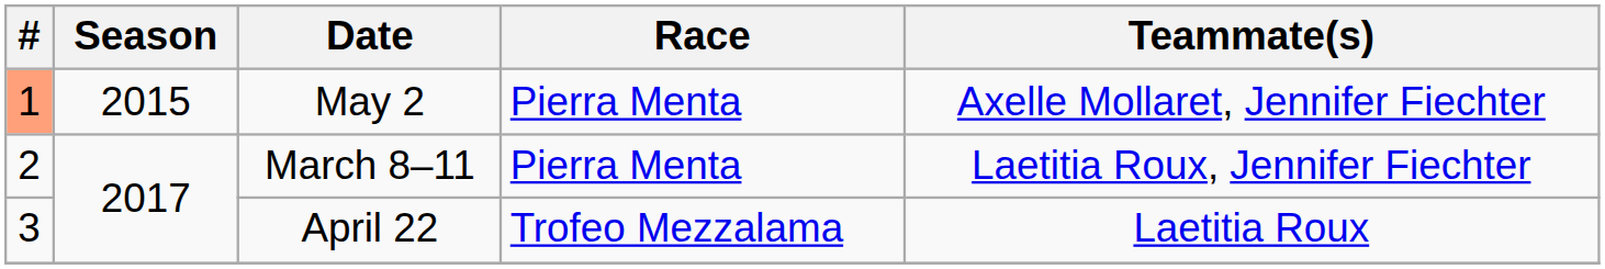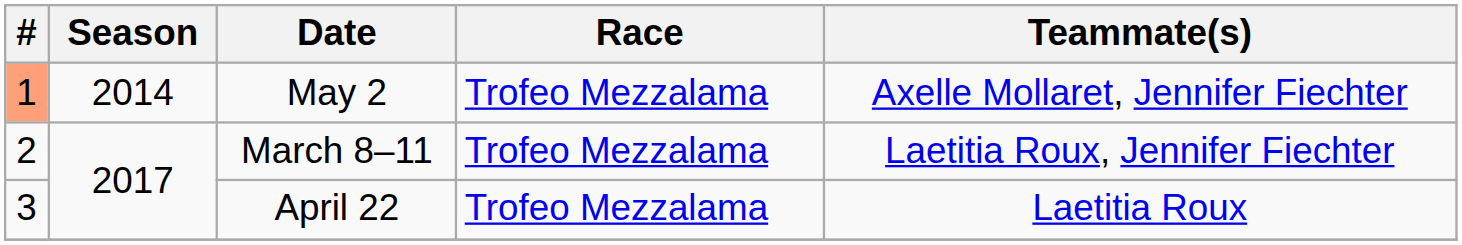May 2 | Season: 2015 -> 2014
May 2 | Race: Pierra Menta -> Trofeo Mezzalama
March 8–11 | Race: Pierra Menta -> Trofeo Mezzalama
